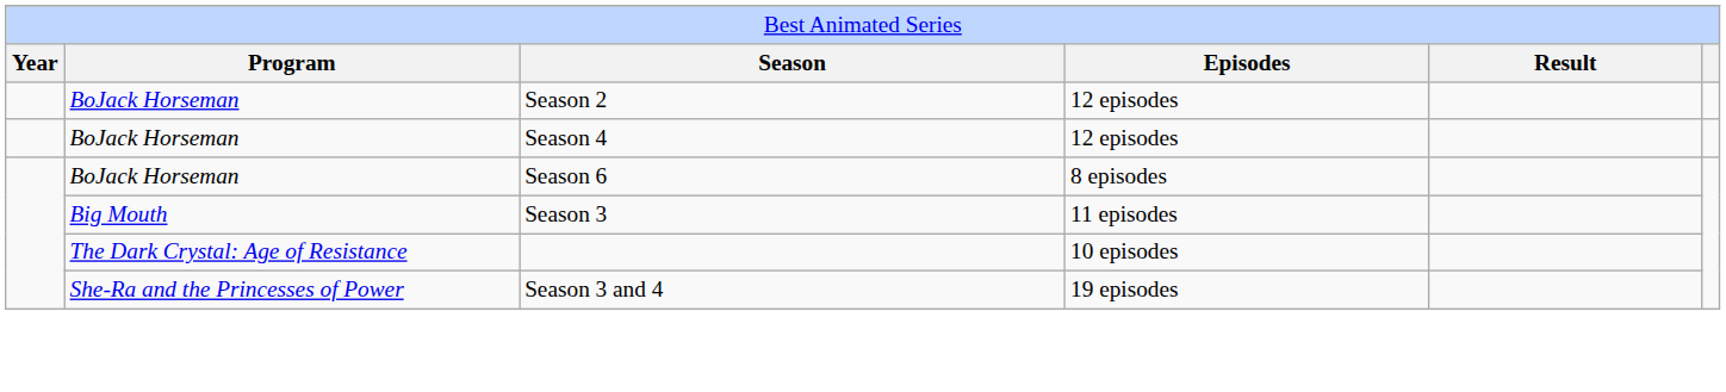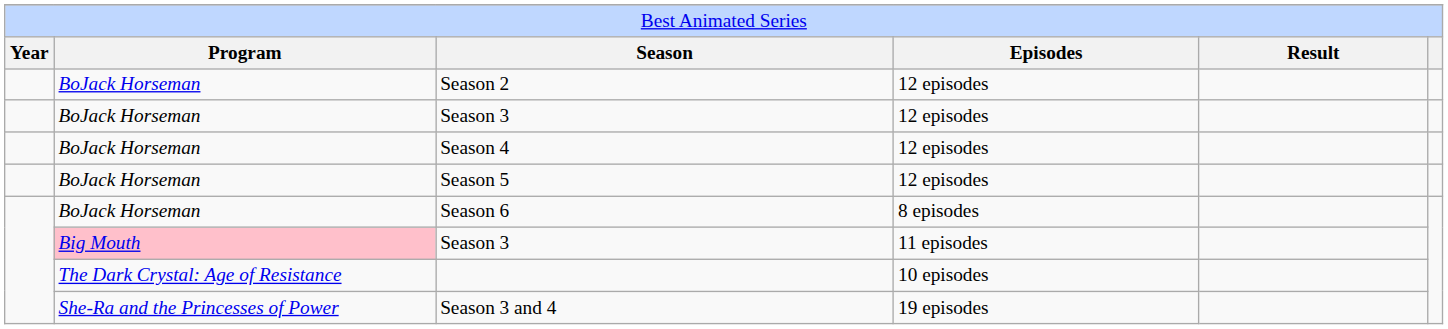+ row: BoJack Horseman | Season 3 | 12 episodes
+ row: BoJack Horseman | Season 5 | 12 episodes
Season 3 / 11 episodes | column 2: no background -> pink background
